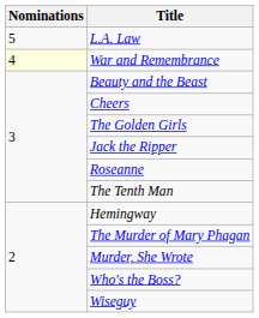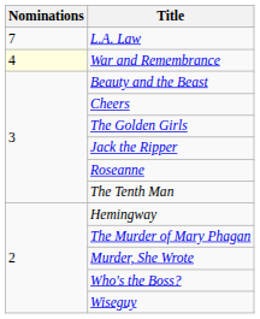L.A. Law | Nominations: 5 -> 7
